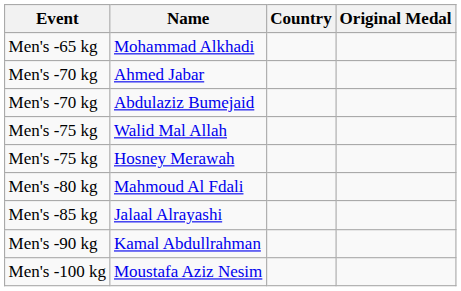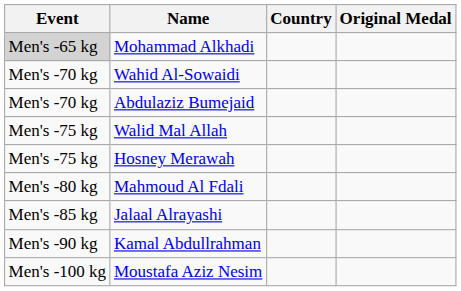Mohammad Alkhadi | Event: no background -> lightgrey background
+ row: Men's -70 kg | Wahid Al-Sowaidi
- row: Men's -70 kg | Ahmed Jabar
